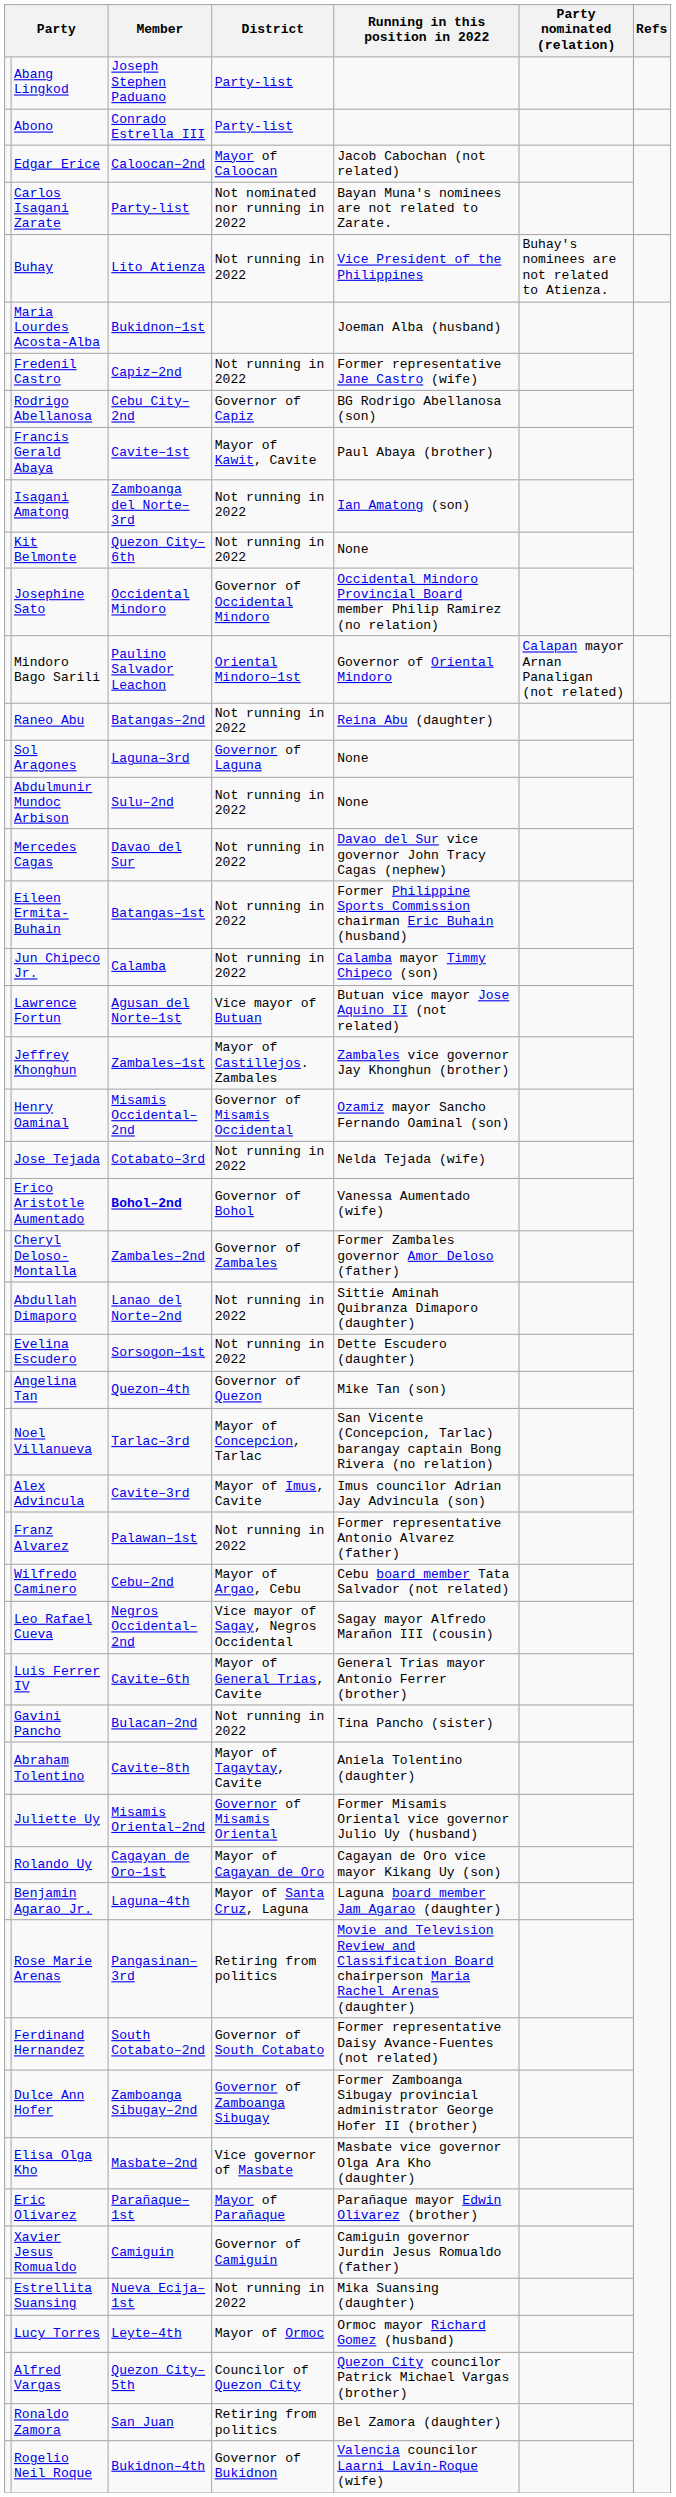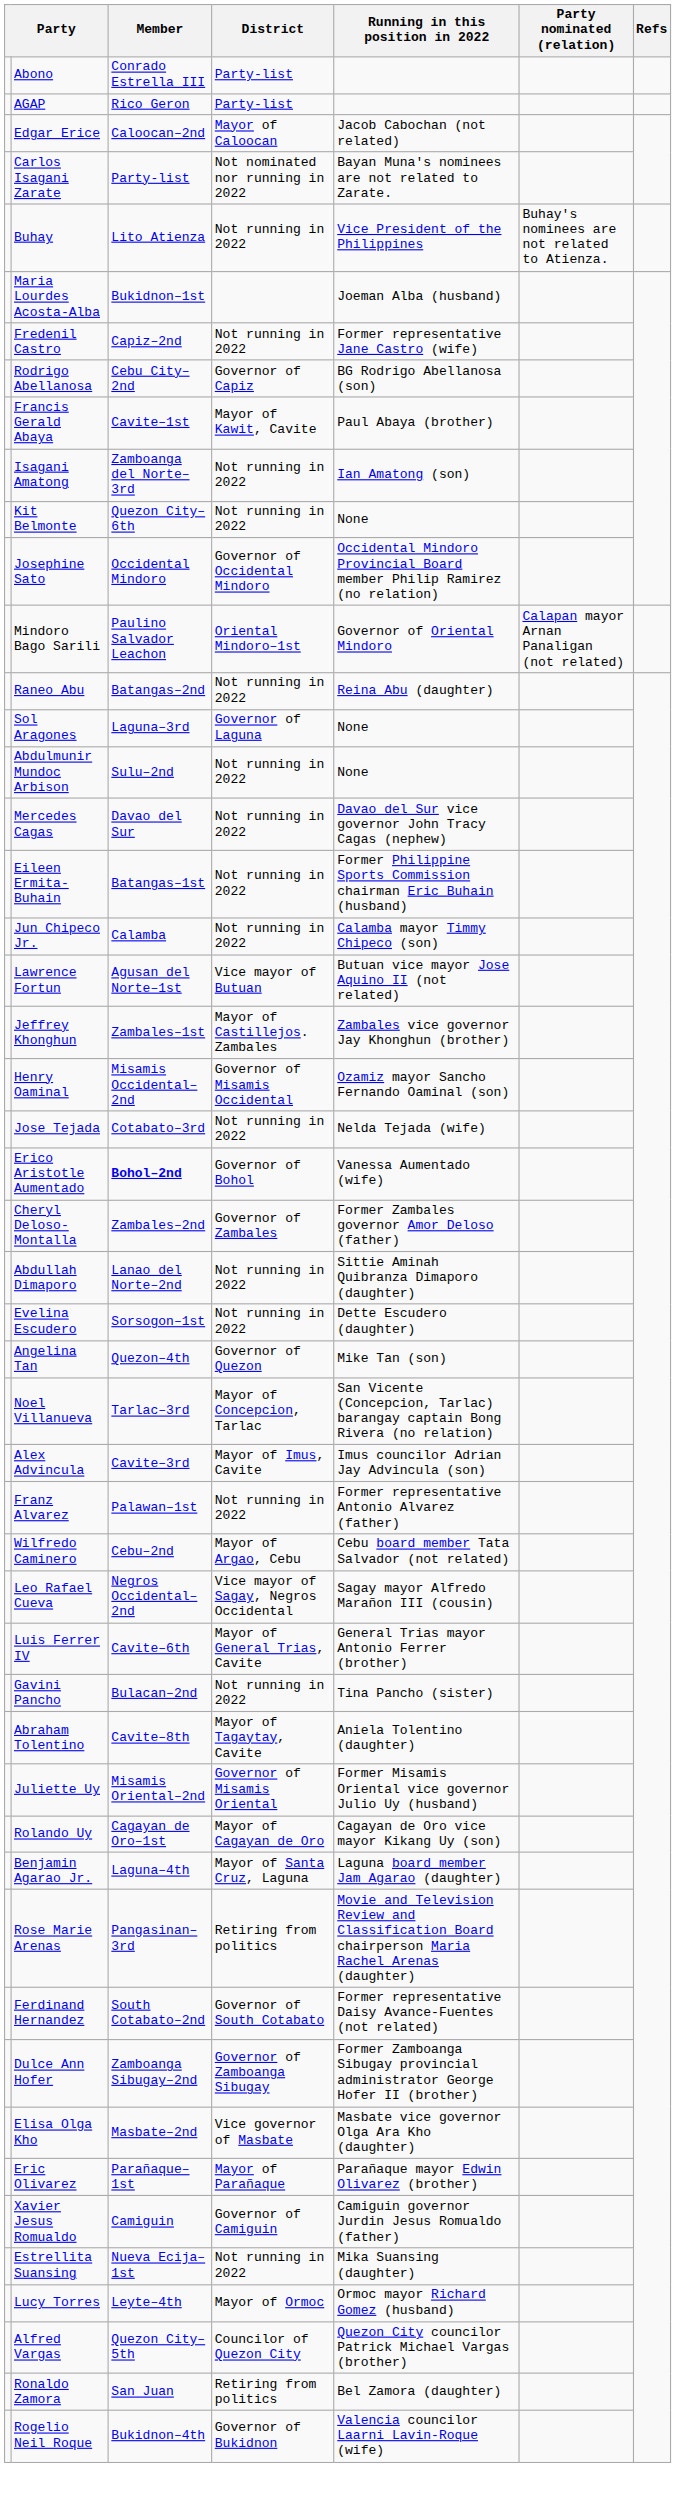- row: Abang Lingkod | Joseph Stephen Paduano | Party-list
+ row: AGAP | Rico Geron | Party-list
